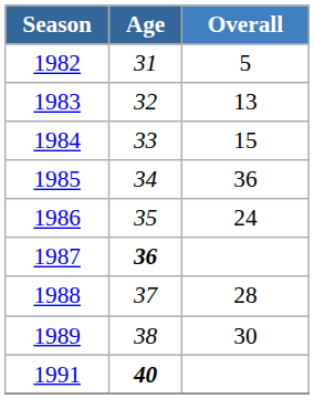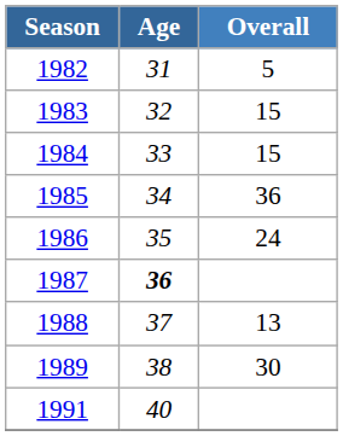1983 | Overall: 13 -> 15
1988 | Overall: 28 -> 13
1991 | Age: bold -> normal
